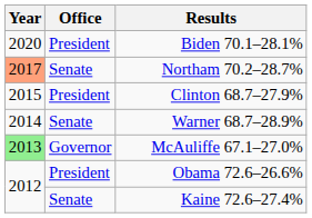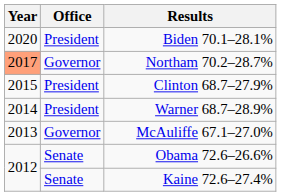Northam 70.2–28.7% | Office: Senate -> Governor
Warner 68.7–28.9% | Office: Senate -> President
McAuliffe 67.1–27.0% | Year: lightgreen background -> no background
Obama 72.6–26.6% | Office: President -> Senate
